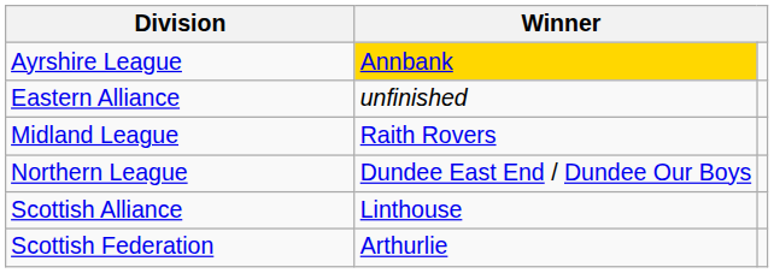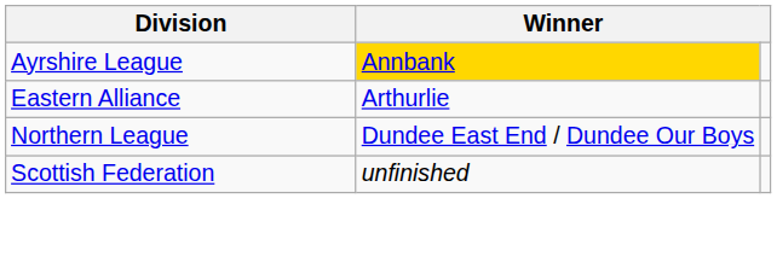Eastern Alliance | column 2: unfinished -> Arthurlie
- row: Midland League | Raith Rovers
- row: Scottish Alliance | Linthouse
Scottish Federation | column 2: Arthurlie -> unfinished
